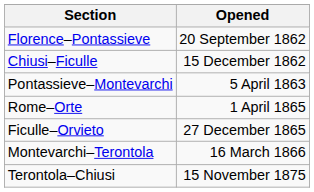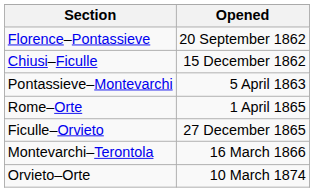+ row: Orvieto–Orte | 10 March 1874
- row: Terontola–Chiusi | 15 November 1875
